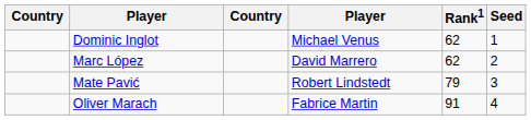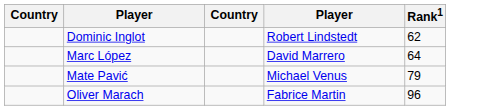- column: Seed | 1 | 2 | 3 | 4
Dominic Inglot | column 4: Michael Venus -> Robert Lindstedt
Marc López | Rank1: 62 -> 64
Mate Pavić | column 4: Robert Lindstedt -> Michael Venus
Oliver Marach | Rank1: 91 -> 96
